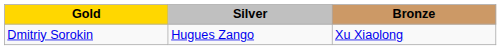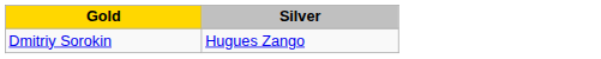- column: Bronze | Xu Xiaolong
